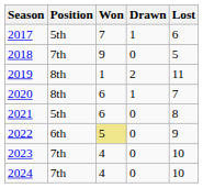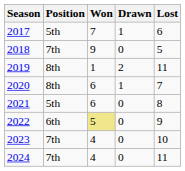2024 | Lost: 10 -> 11
